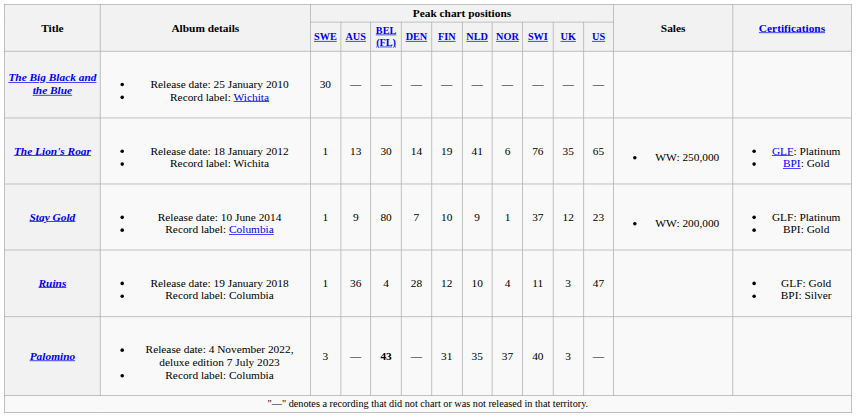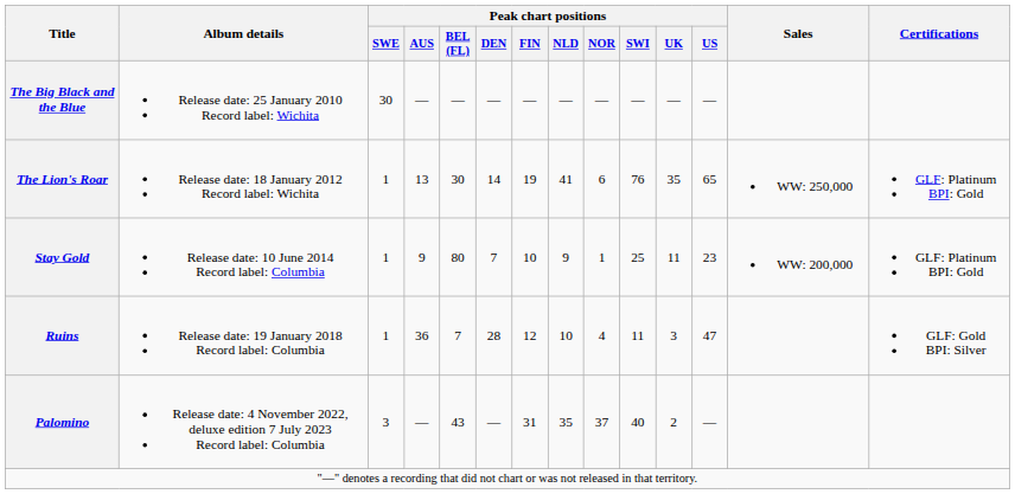Stay Gold | Peak chart positions / SWI: 37 -> 25
Stay Gold | Peak chart positions / UK: 12 -> 11
Ruins | Peak chart positions / BEL (FL): 4 -> 7
Palomino | Peak chart positions / BEL (FL): bold -> normal
Palomino | Peak chart positions / UK: 3 -> 2
